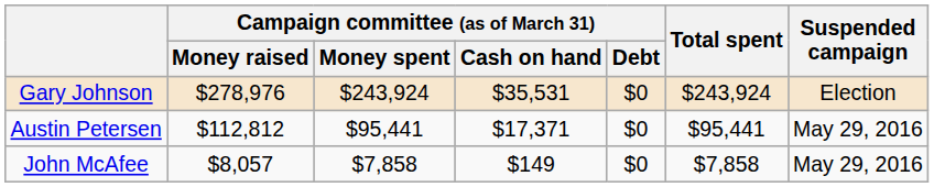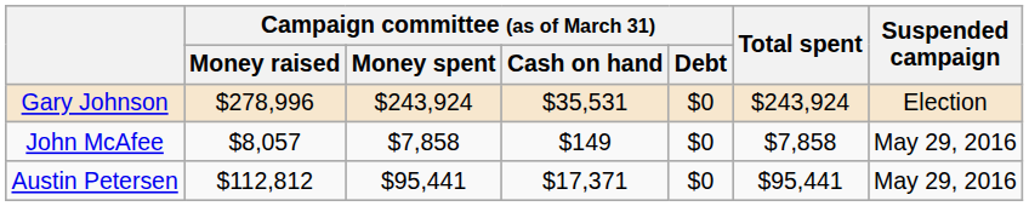Gary Johnson | Campaign committee (as of March 31) / Money raised: $278,976 -> $278,996
rows swapped: John McAfee <-> Austin Petersen
